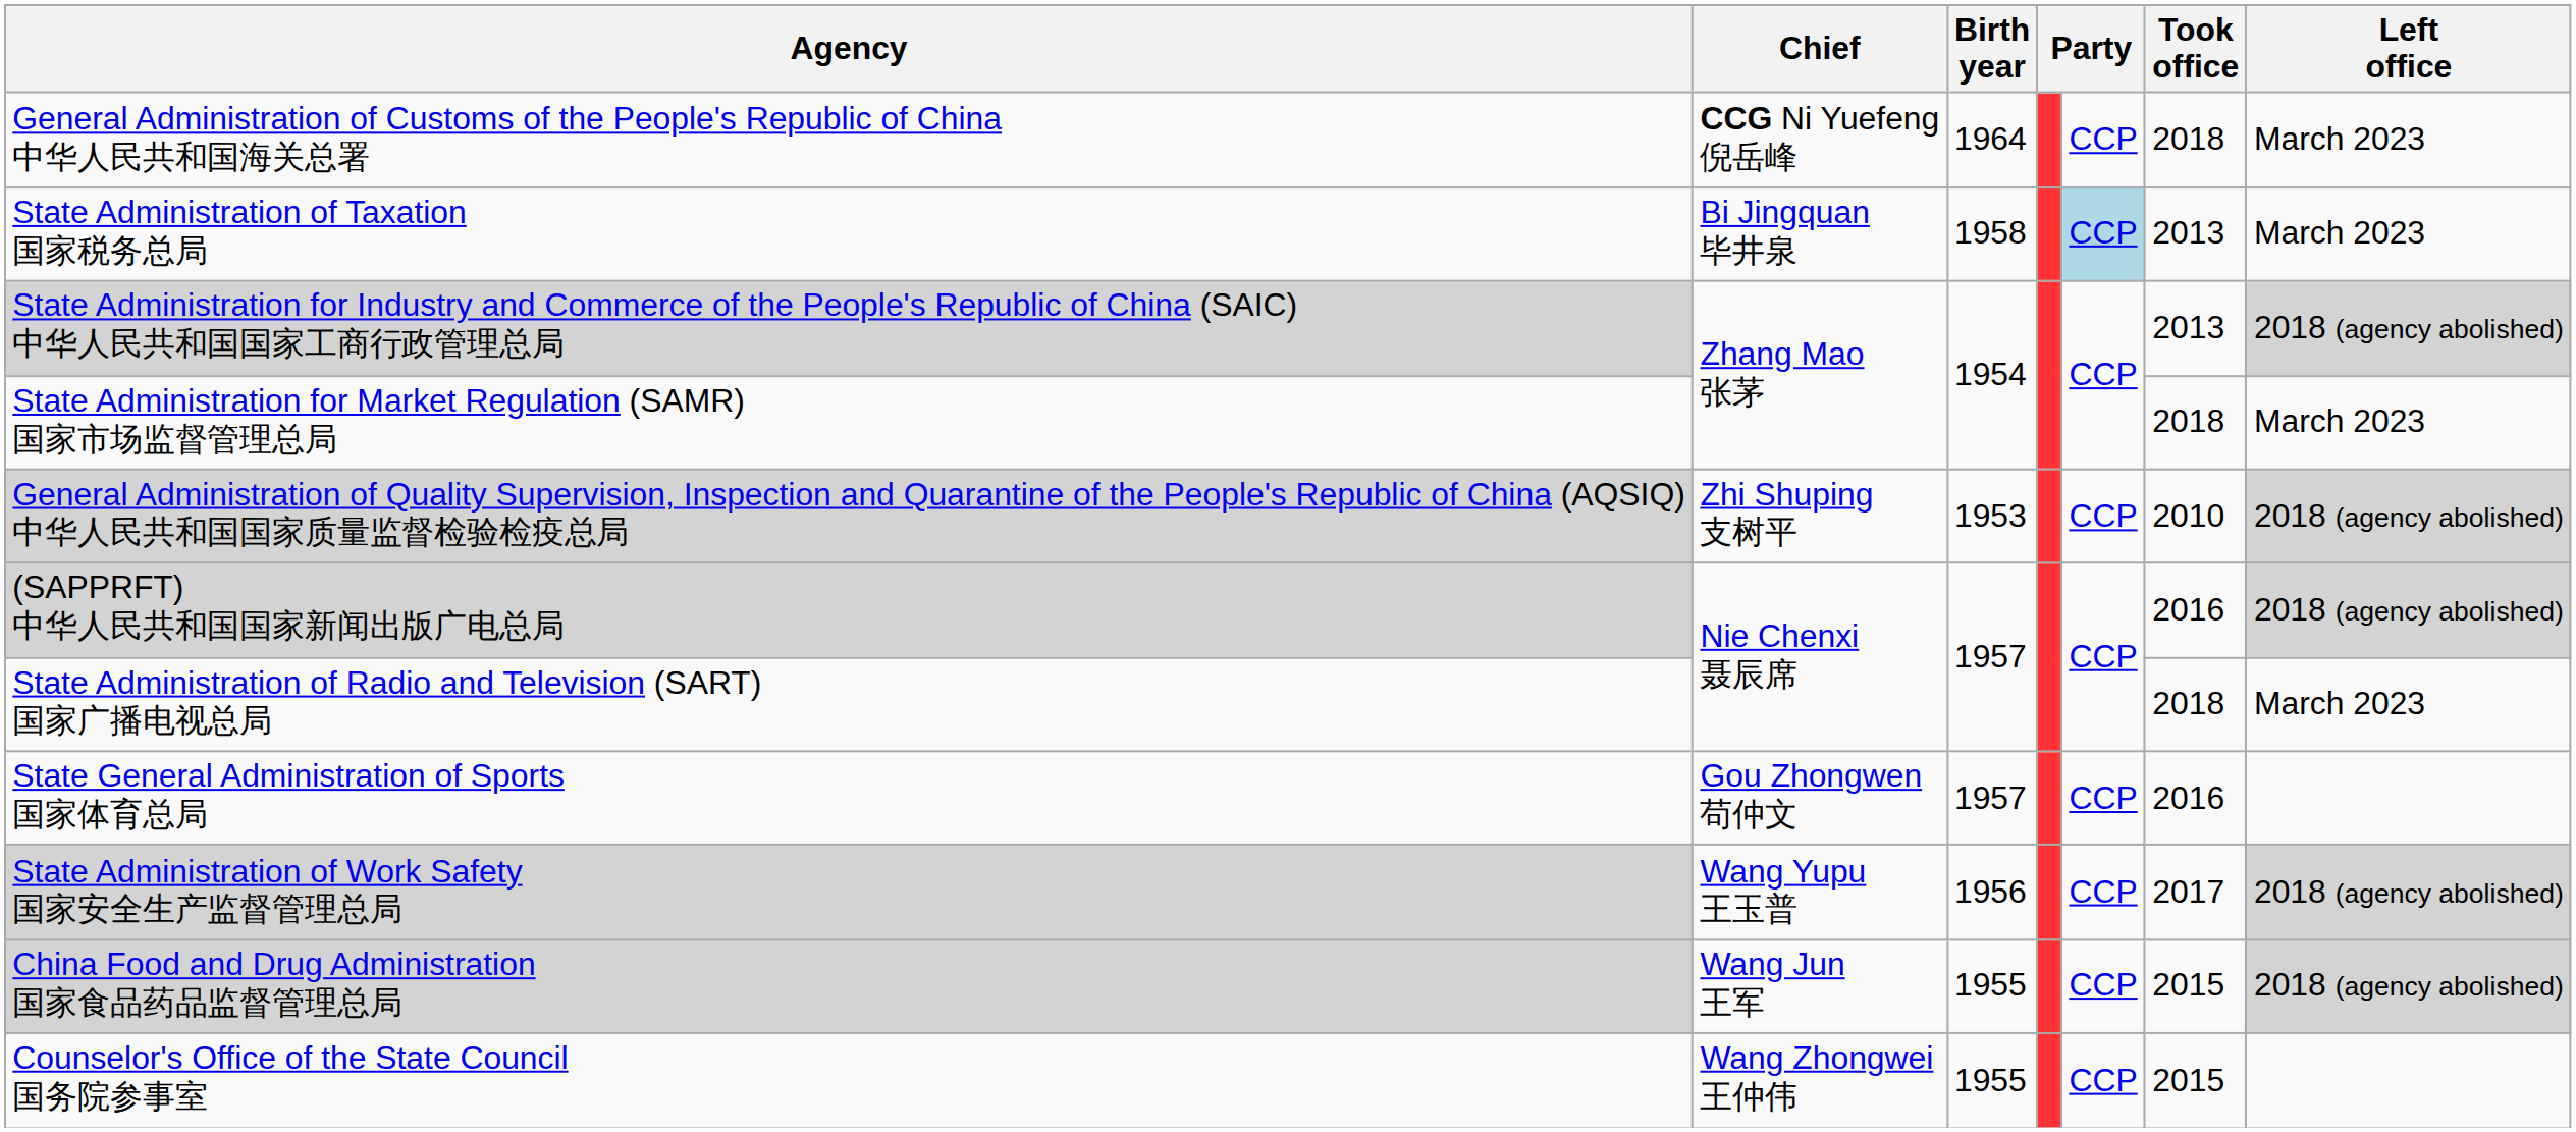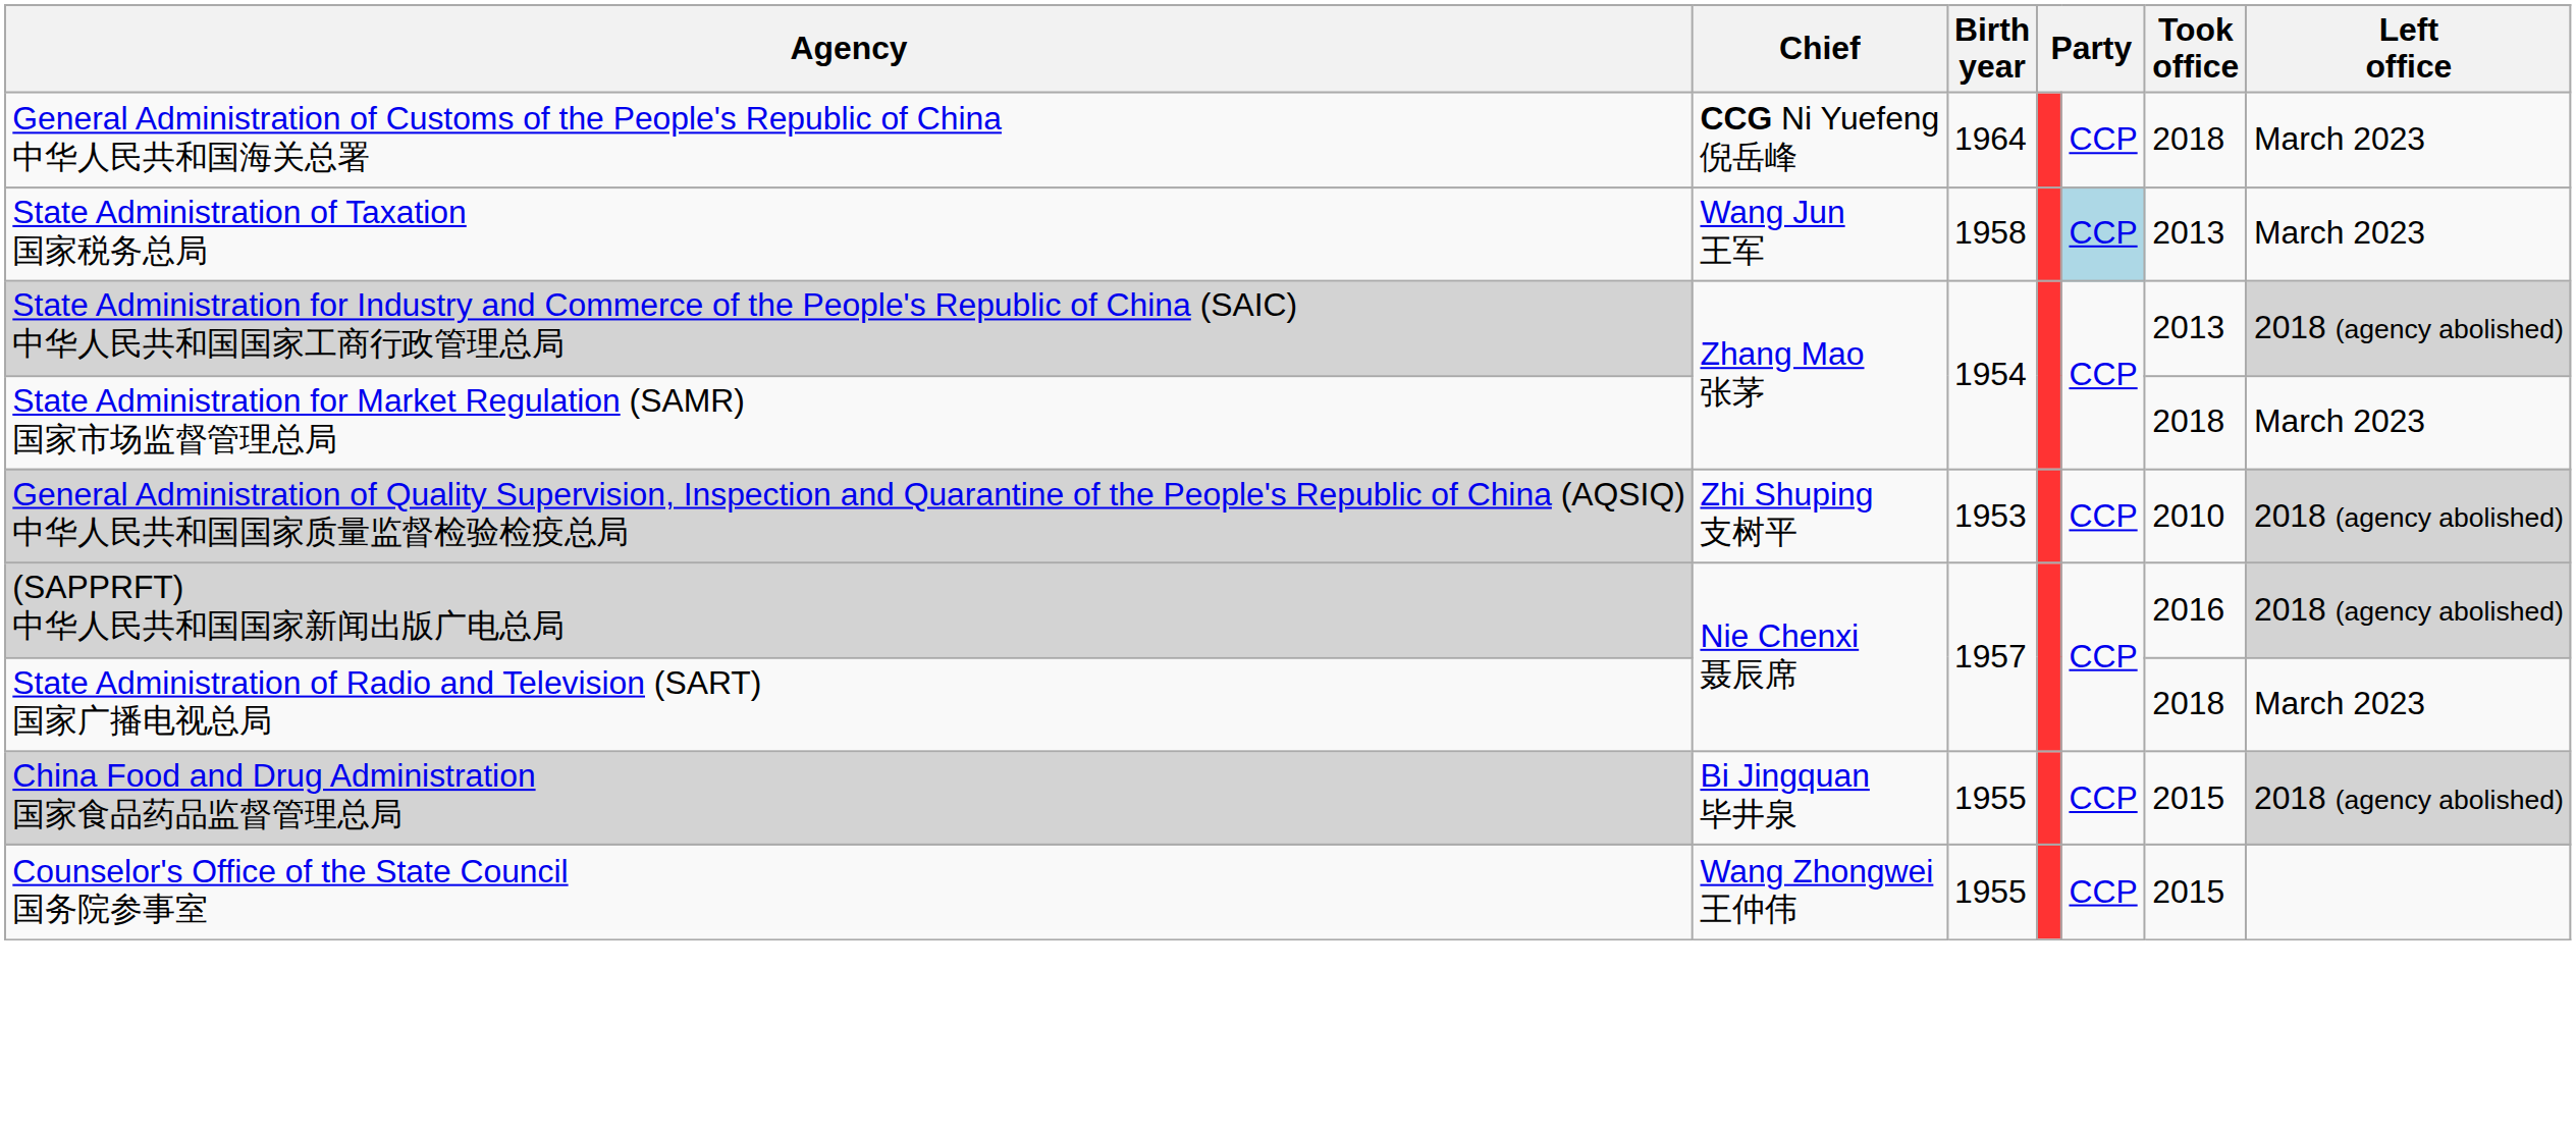State Administration of Taxation 国家税务总局 | Chief: Bi Jingquan 毕井泉 -> Wang Jun 王军
- row: State General Administration of Sports 国家体育总局 | Gou Zhongwen 苟仲文 | 1957 | CCP | 2016
- row: State Administration of Work Safety 国家安全生产监督管理总局 | Wang Yupu 王玉普 | 1956 | CCP | 2017 | 2018 (agency abolished)
China Food and Drug Administration 国家食品药品监督管理总局 | Chief: Wang Jun 王军 -> Bi Jingquan 毕井泉
